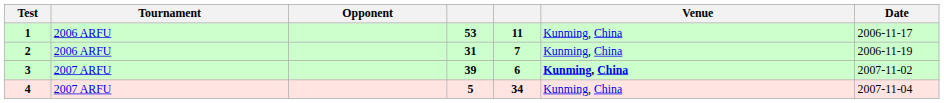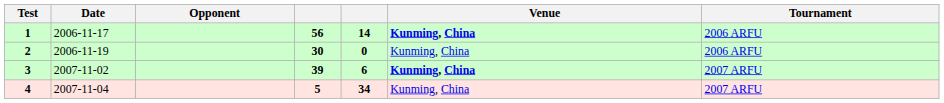columns swapped: Date <-> Tournament
1 | column 4: 53 -> 56
1 | column 5: 11 -> 14
1 | Venue: normal -> bold
2 | column 4: 31 -> 30
2 | column 5: 7 -> 0
